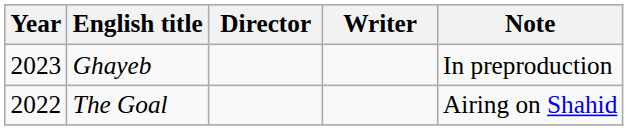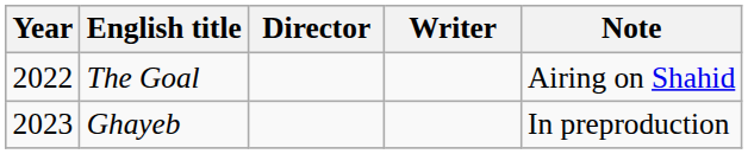rows swapped: The Goal <-> Ghayeb
